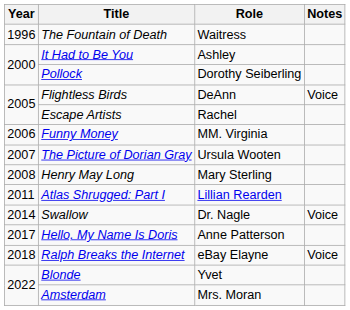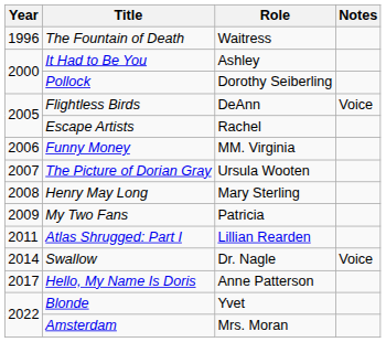+ row: 2009 | My Two Fans | Patricia
- row: 2018 | Ralph Breaks the Internet | eBay Elayne | Voice
